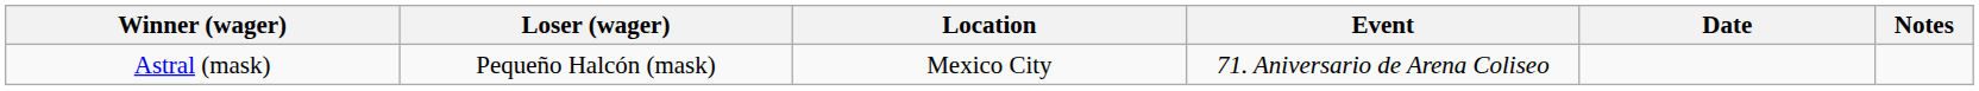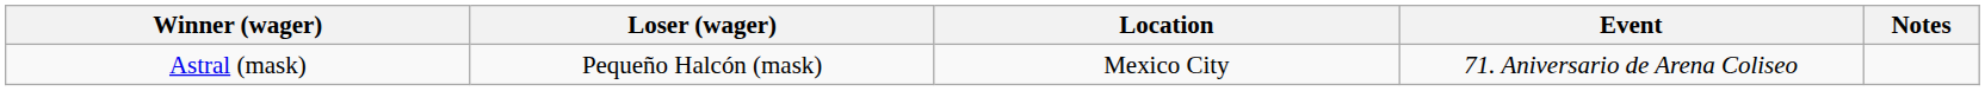- column: Date
